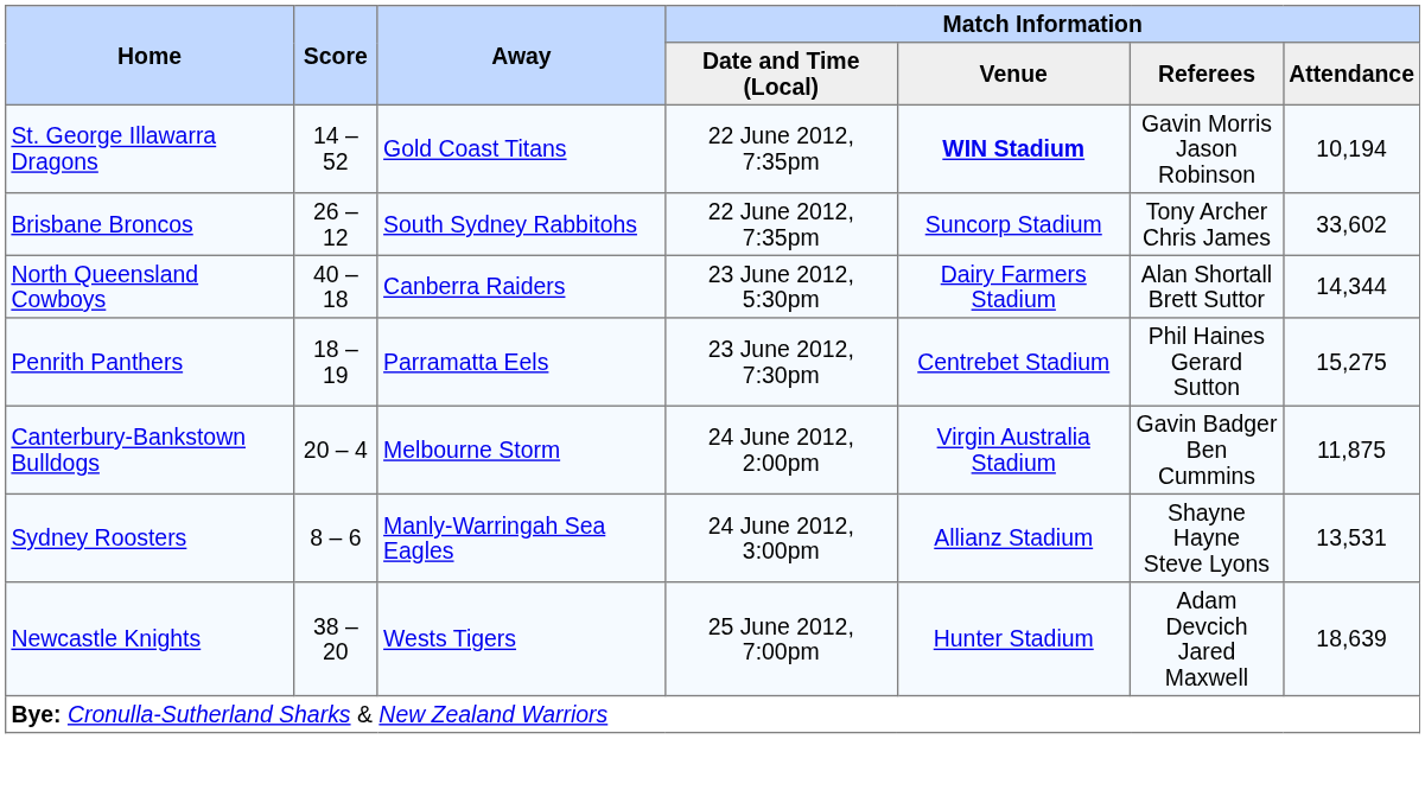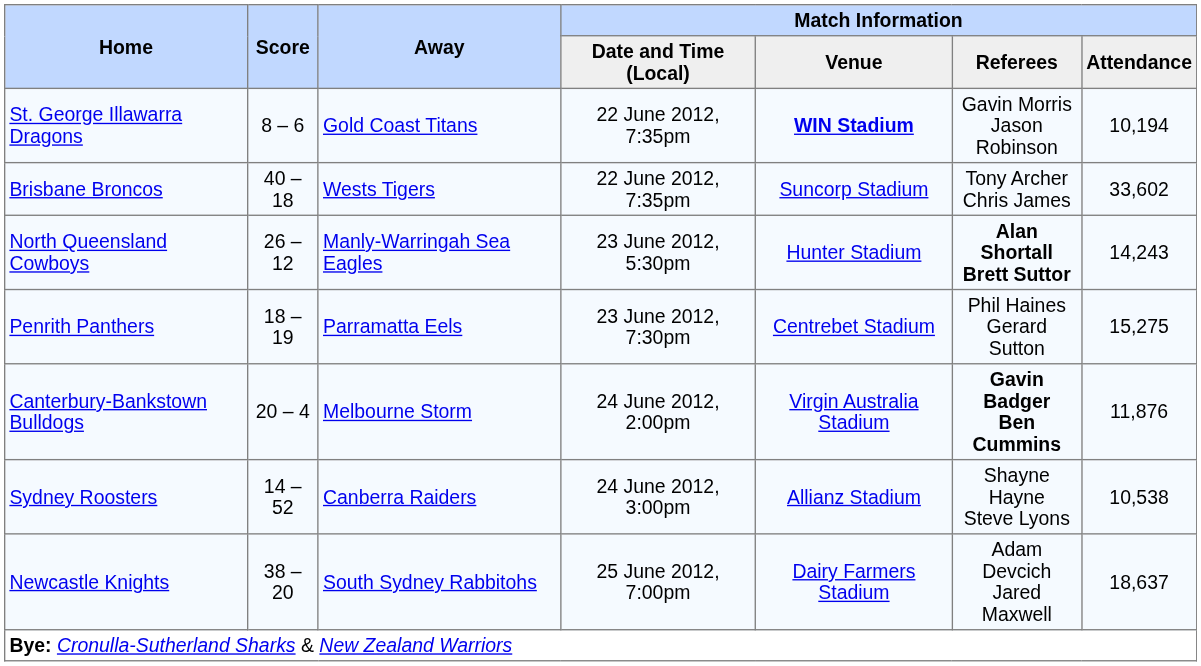St. George Illawarra Dragons | Score: 14 – 52 -> 8 – 6
Brisbane Broncos | Score: 26 – 12 -> 40 – 18
Brisbane Broncos | Away: South Sydney Rabbitohs -> Wests Tigers
North Queensland Cowboys | Score: 40 – 18 -> 26 – 12
North Queensland Cowboys | Away: Canberra Raiders -> Manly-Warringah Sea Eagles
North Queensland Cowboys | Match Information / Venue: Dairy Farmers Stadium -> Hunter Stadium
North Queensland Cowboys | Match Information / Referees: normal -> bold
North Queensland Cowboys | Match Information / Attendance: 14,344 -> 14,243
Canterbury-Bankstown Bulldogs | Match Information / Referees: normal -> bold
Canterbury-Bankstown Bulldogs | Match Information / Attendance: 11,875 -> 11,876
Sydney Roosters | Score: 8 – 6 -> 14 – 52
Sydney Roosters | Away: Manly-Warringah Sea Eagles -> Canberra Raiders
Sydney Roosters | Match Information / Attendance: 13,531 -> 10,538
Newcastle Knights | Away: Wests Tigers -> South Sydney Rabbitohs
Newcastle Knights | Match Information / Venue: Hunter Stadium -> Dairy Farmers Stadium
Newcastle Knights | Match Information / Attendance: 18,639 -> 18,637
